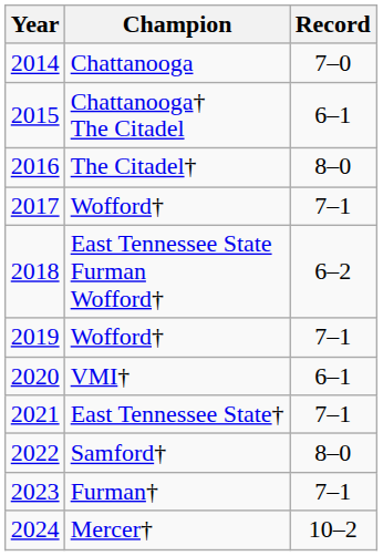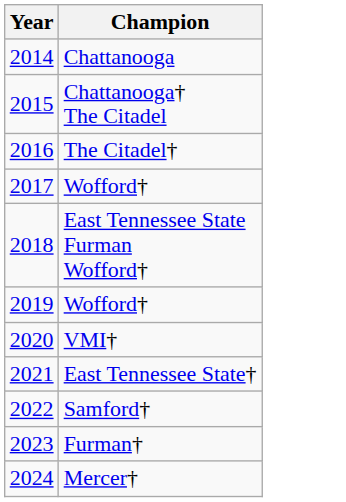- column: Record | 7–0 | 6–1 | 8–0 | 7–1 | 6–2 | 7–1 | 6–1 | 7–1 | 8–0 | 7–1 | 10–2
